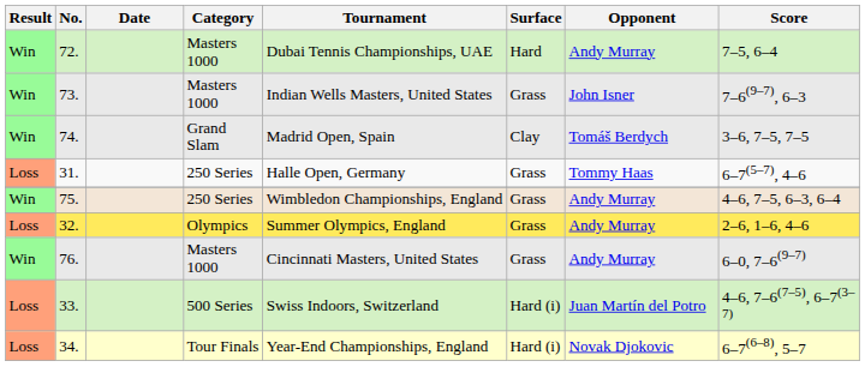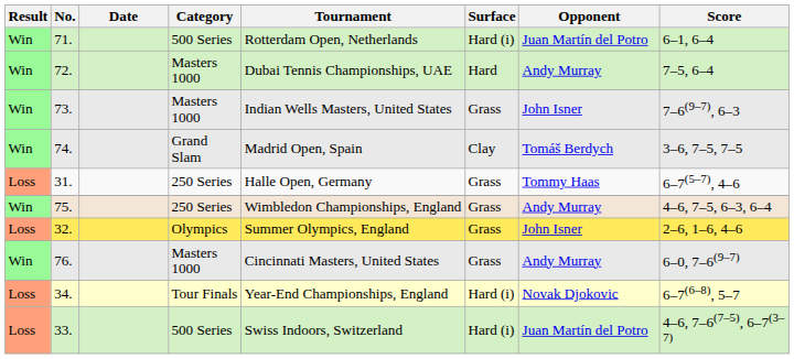+ row: Win | 71. | 500 Series | Rotterdam Open, Netherlands | Hard (i) | Juan Martín del Potro | 6–1, 6–4
32. | Opponent: Andy Murray -> John Isner
rows swapped: 33. <-> 34.
